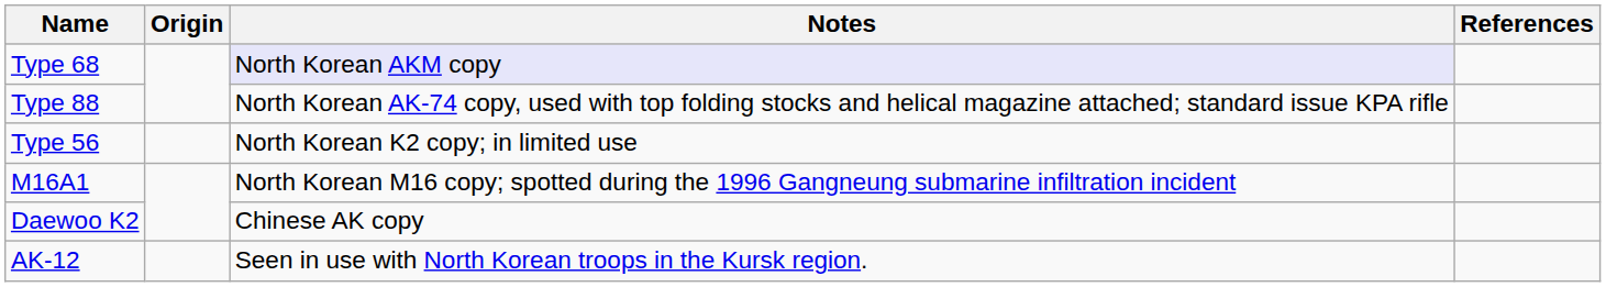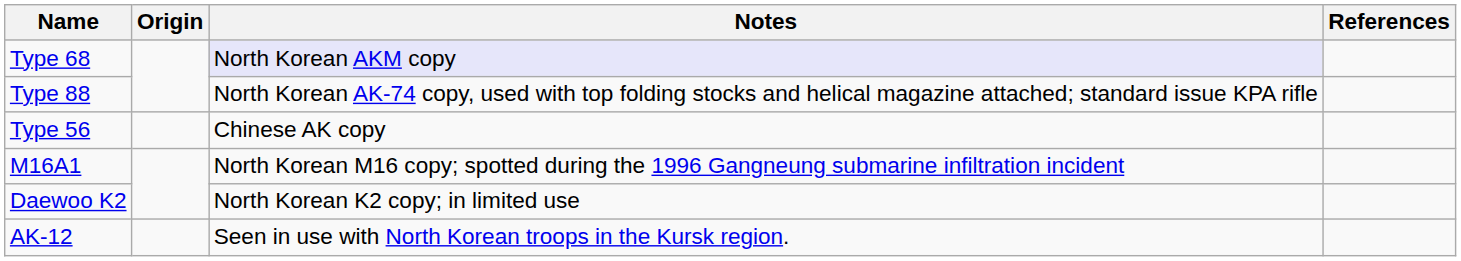Type 56 | Notes: North Korean K2 copy; in limited use -> Chinese AK copy
Daewoo K2 | Notes: Chinese AK copy -> North Korean K2 copy; in limited use
